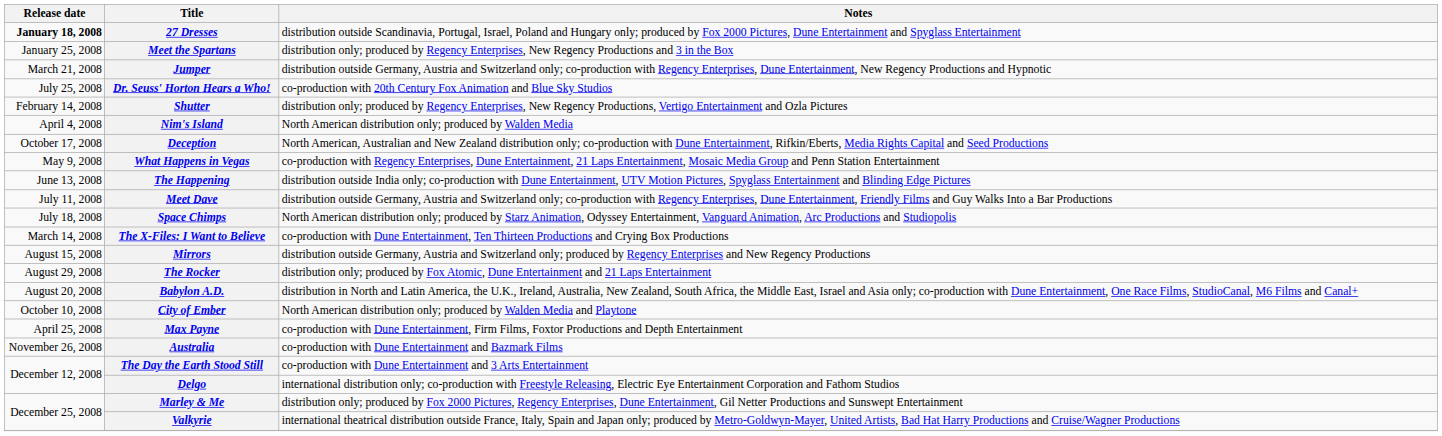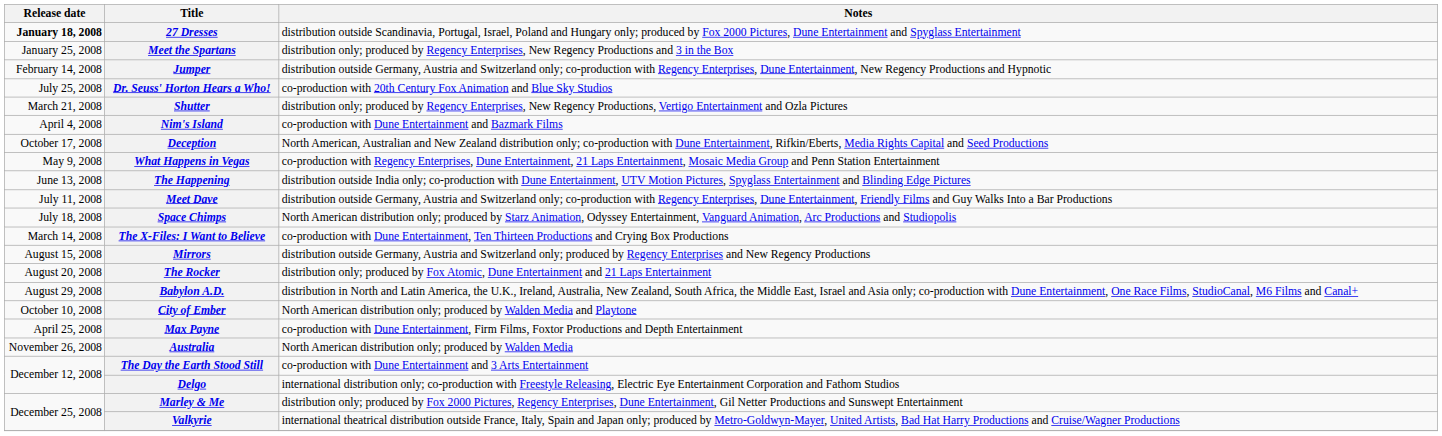Jumper | Release date: March 21, 2008 -> February 14, 2008
Shutter | Release date: February 14, 2008 -> March 21, 2008
Nim's Island | Notes: North American distribution only; produced by Walden Media -> co-production with Dune Entertainment and Bazmark Films
The Rocker | Release date: August 29, 2008 -> August 20, 2008
Babylon A.D. | Release date: August 20, 2008 -> August 29, 2008
Australia | Notes: co-production with Dune Entertainment and Bazmark Films -> North American distribution only; produced by Walden Media
